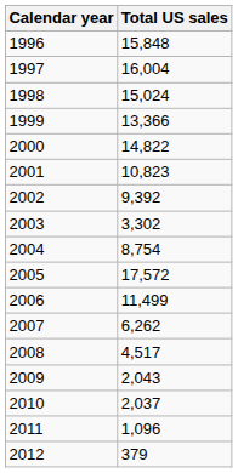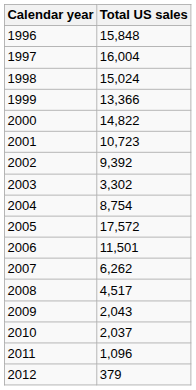2001 | Total US sales: 10,823 -> 10,723
2006 | Total US sales: 11,499 -> 11,501
